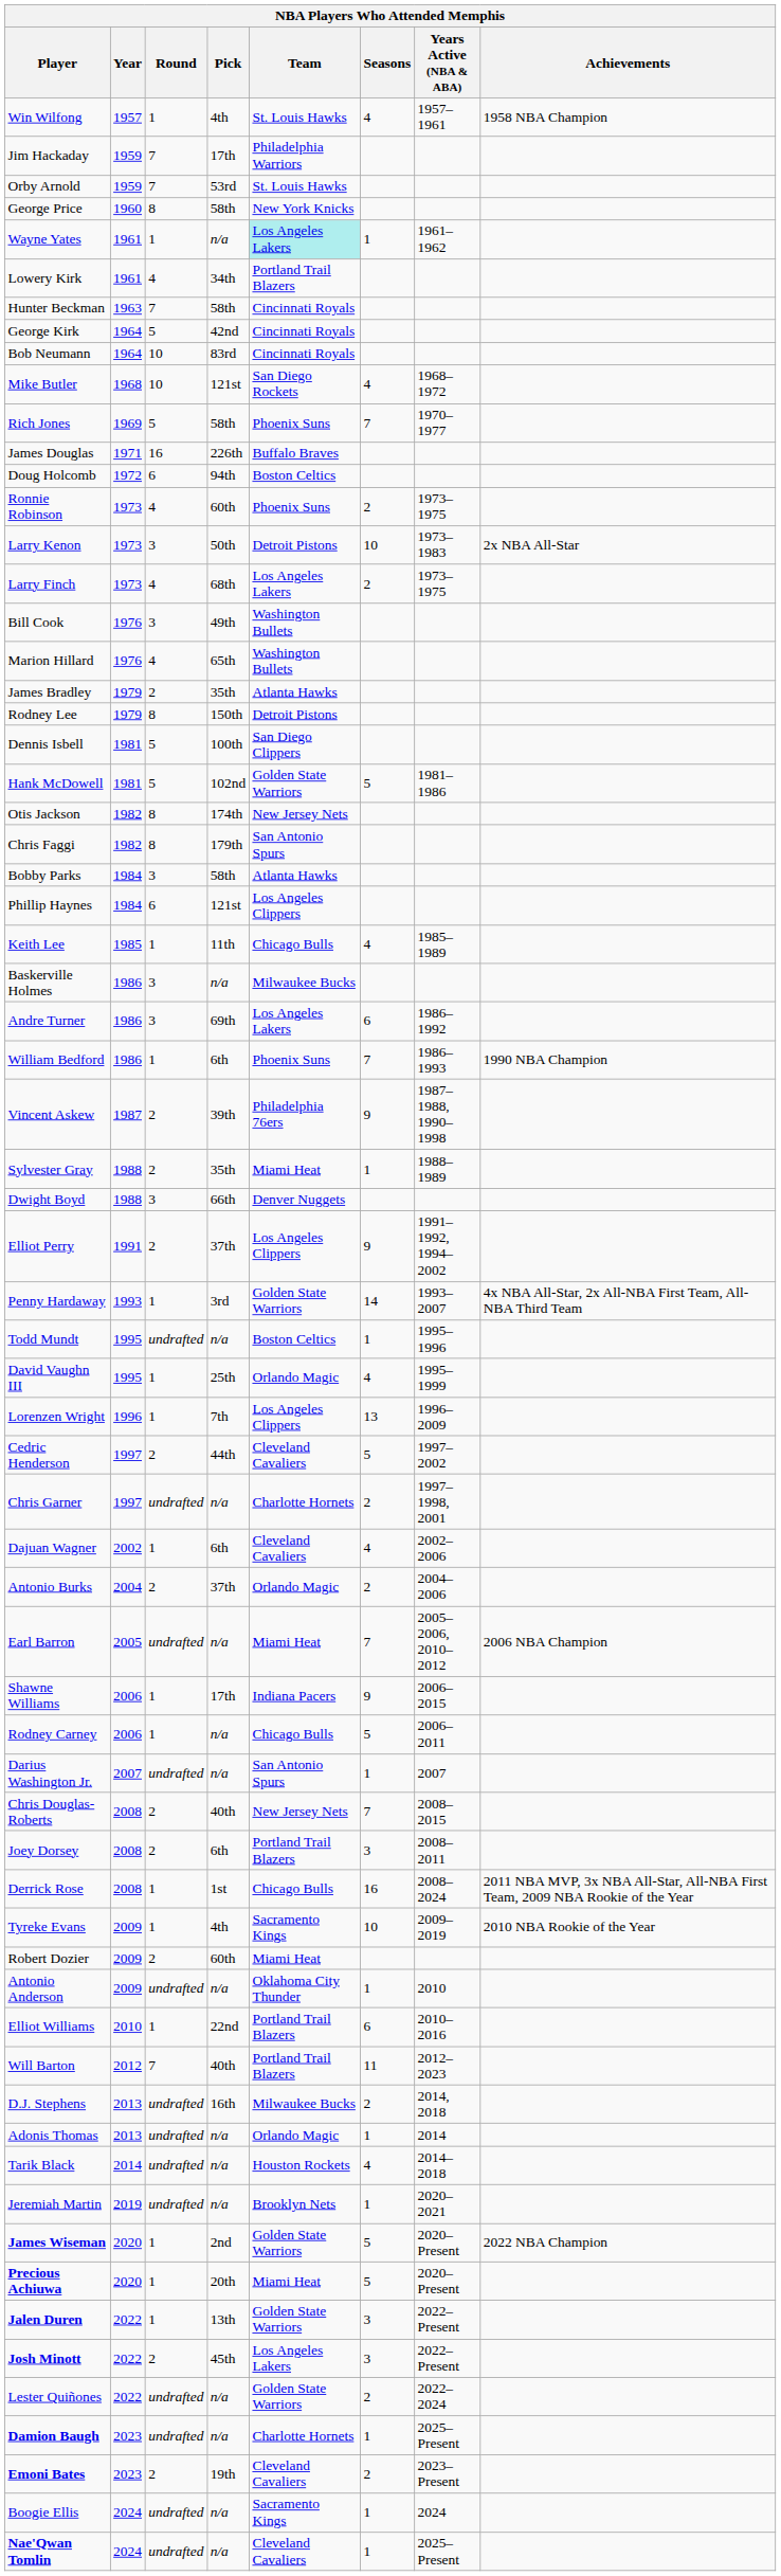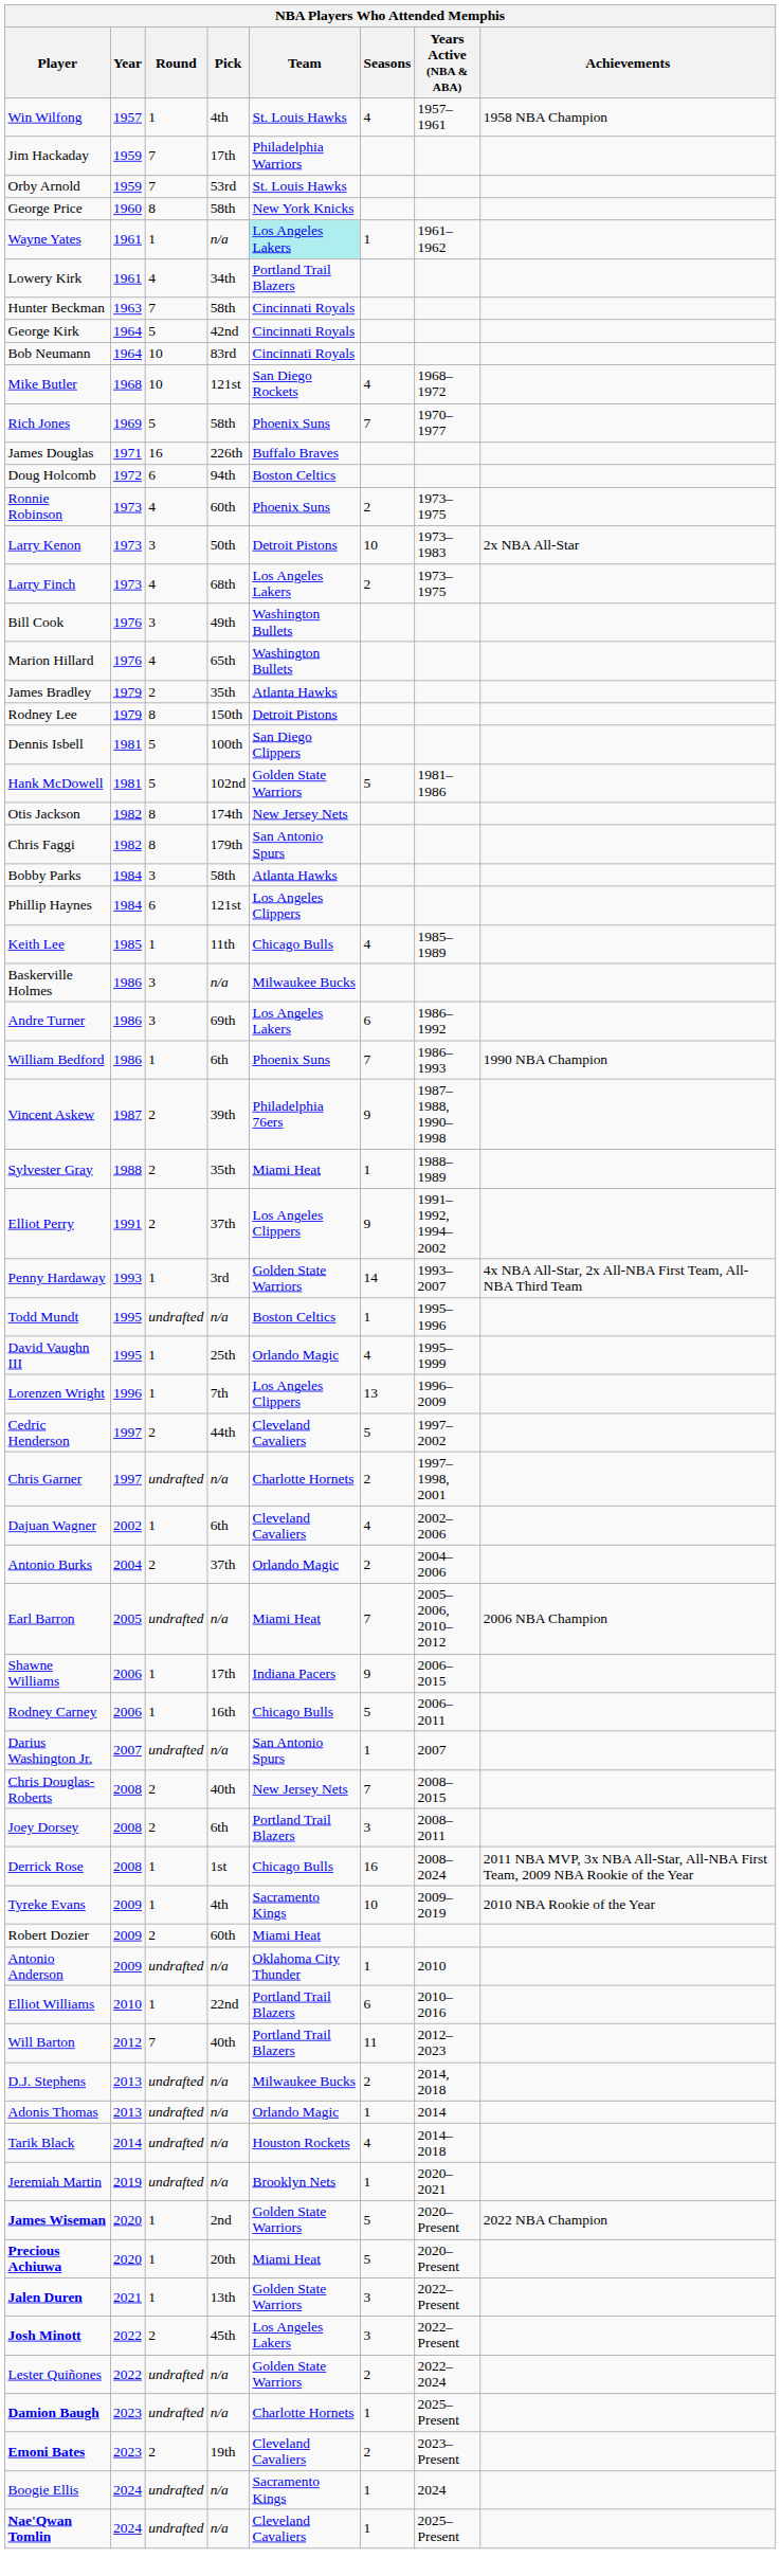- row: Dwight Boyd | 1988 | 3 | 66th | Denver Nuggets
Rodney Carney | Pick: n/a -> 16th
D.J. Stephens | Pick: 16th -> n/a
Jalen Duren | Year: 2022 -> 2021
